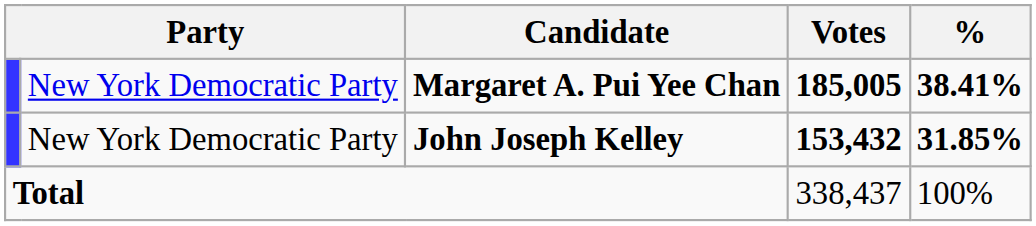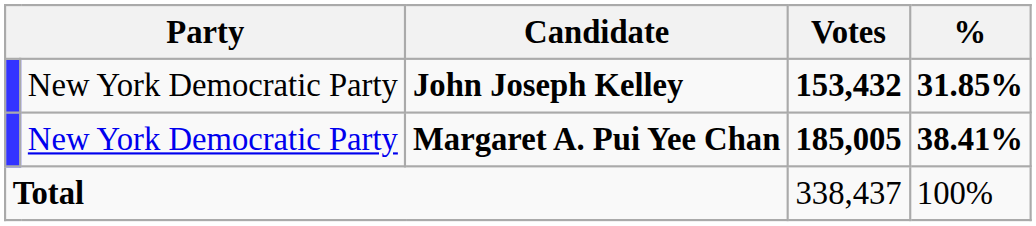rows swapped: Margaret A. Pui Yee Chan <-> John Joseph Kelley
